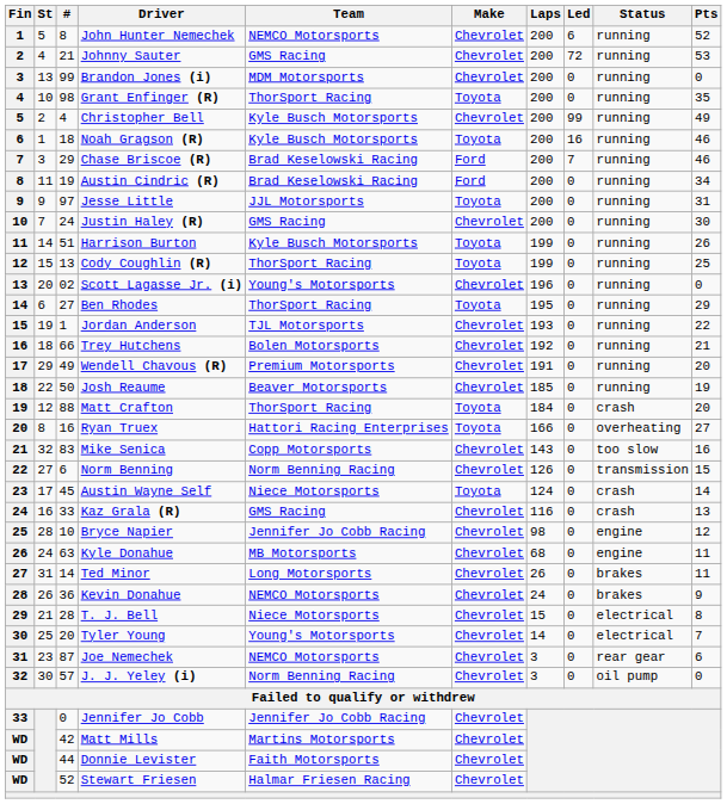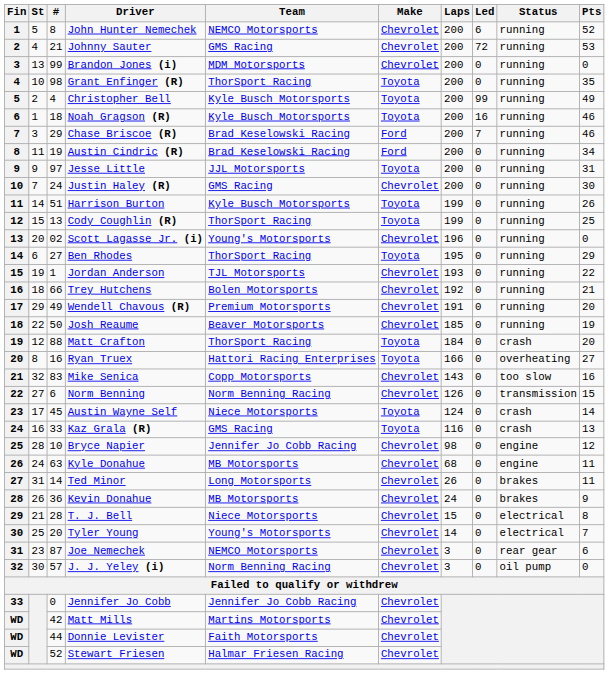Christopher Bell | Make: Chevrolet -> Toyota
Kaz Grala (R) | Make: Chevrolet -> Toyota
Kevin Donahue | Team: NEMCO Motorsports -> MB Motorsports
